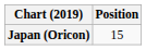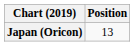Japan (Oricon) | Position: 15 -> 13
